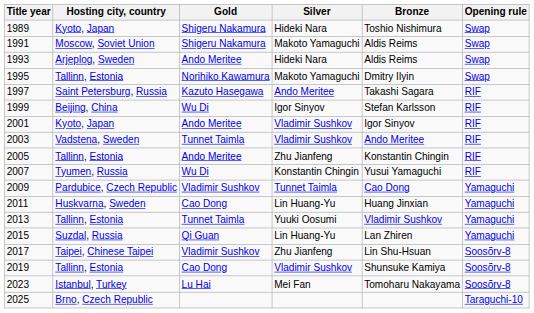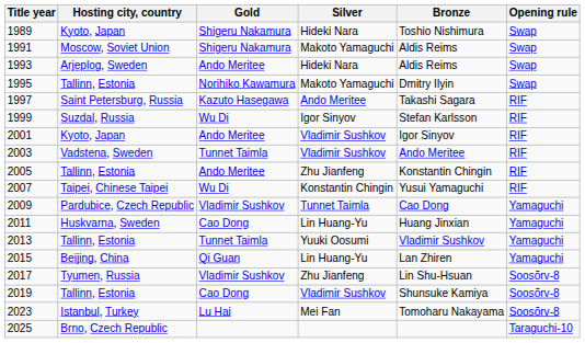1999 | Hosting city, country: Beijing, China -> Suzdal, Russia
2007 | Hosting city, country: Tyumen, Russia -> Taipei, Chinese Taipei
2015 | Hosting city, country: Suzdal, Russia -> Beijing, China
2017 | Hosting city, country: Taipei, Chinese Taipei -> Tyumen, Russia
